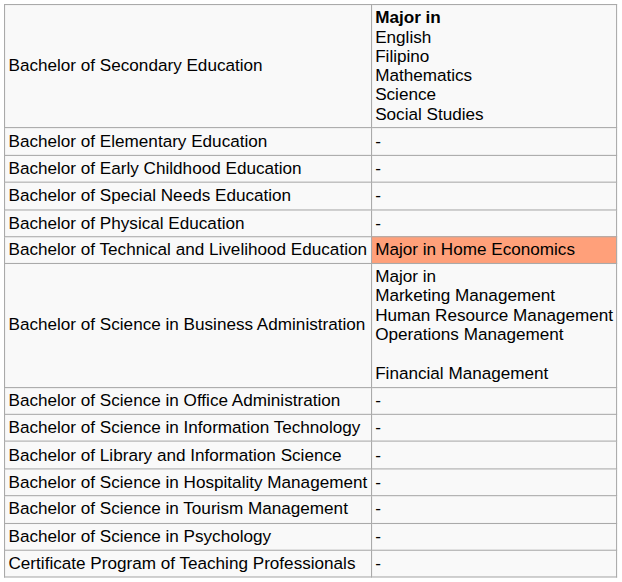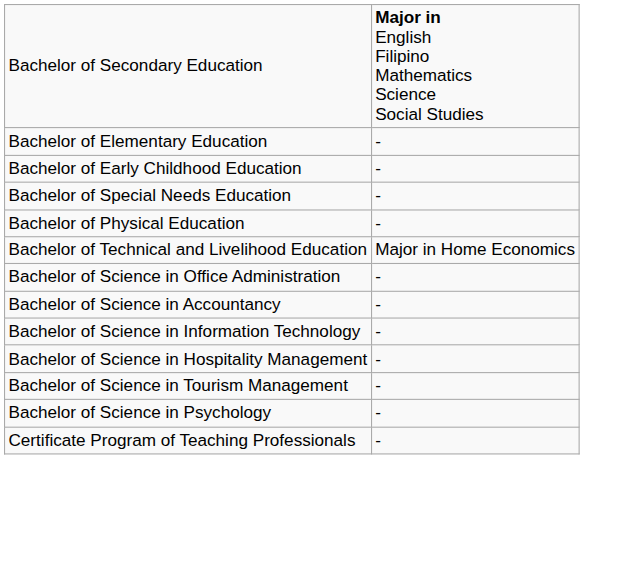Bachelor of Technical and Livelihood Education | column 2: lightsalmon background -> no background
- row: Bachelor of Science in Business Administration | Major in Marketing Management Human Resource Management Operations Management Financial Management
+ row: Bachelor of Science in Accountancy | -
- row: Bachelor of Library and Information Science | -
